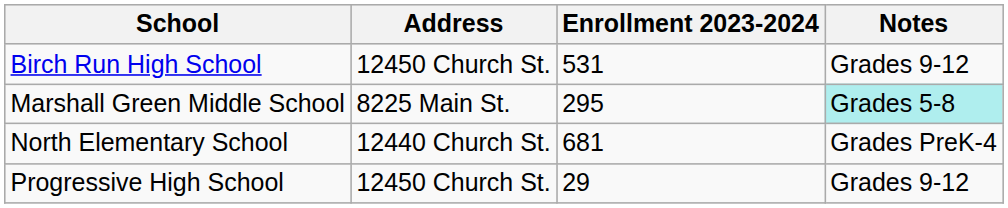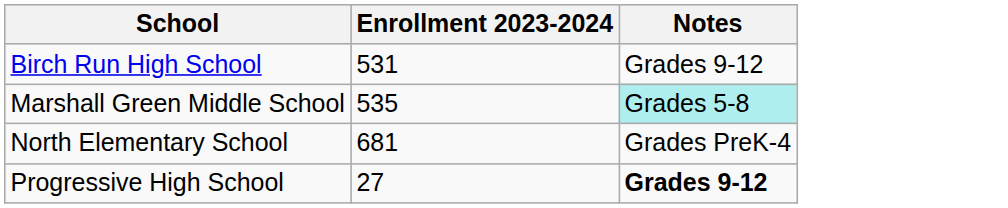- column: Address | 12450 Church St. | 8225 Main St. | 12440 Church St. | 12450 Church St.
Marshall Green Middle School | Enrollment 2023-2024: 295 -> 535
Progressive High School | Enrollment 2023-2024: 29 -> 27
Progressive High School | Notes: normal -> bold
